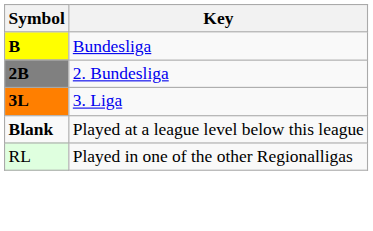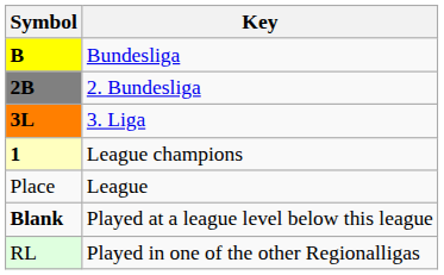+ row: 1 | League champions
+ row: Place | League
